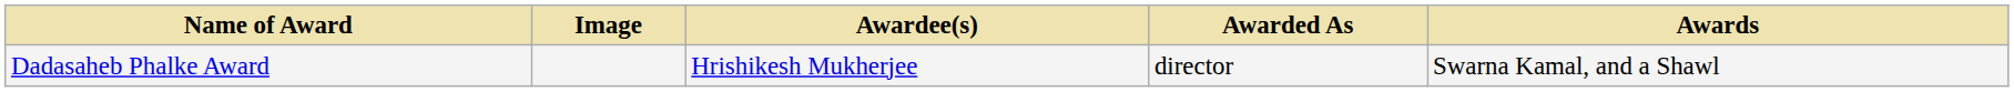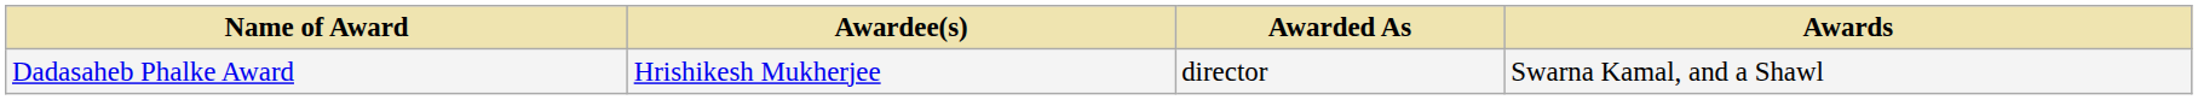- column: Image
